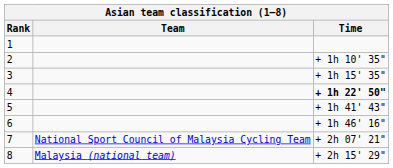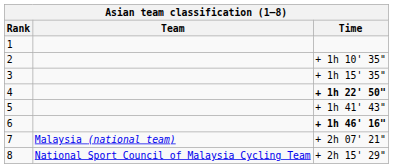6 | Time: normal -> bold
7 | Team: National Sport Council of Malaysia Cycling Team -> Malaysia (national team)
8 | Team: Malaysia (national team) -> National Sport Council of Malaysia Cycling Team
